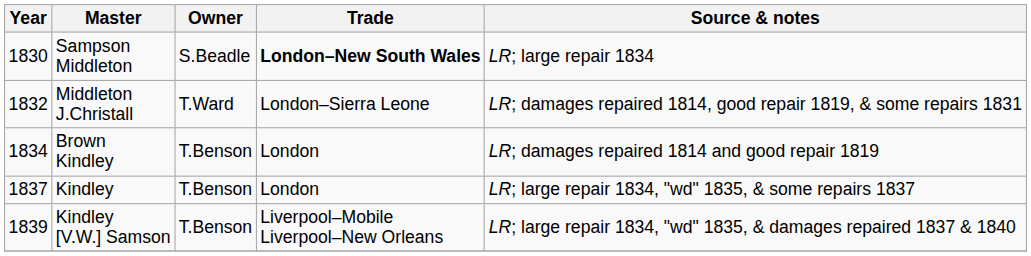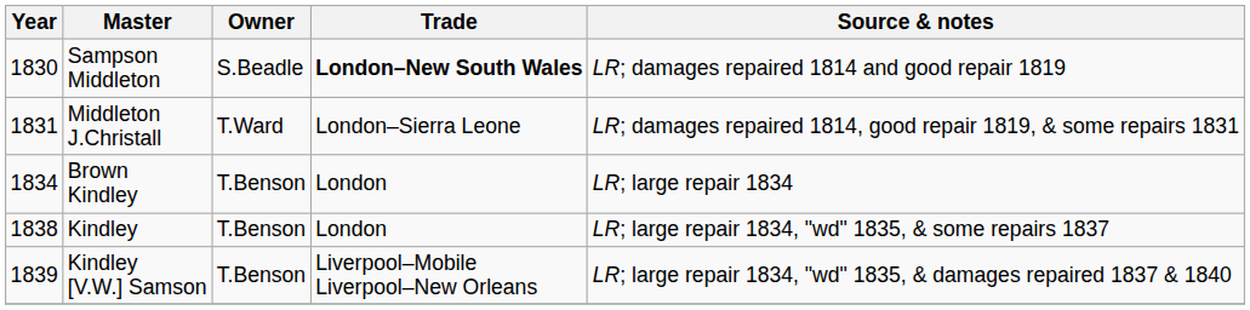Sampson Middleton | Source & notes: LR; large repair 1834 -> LR; damages repaired 1814 and good repair 1819
Middleton J.Christall | Year: 1832 -> 1831
Brown Kindley | Source & notes: LR; damages repaired 1814 and good repair 1819 -> LR; large repair 1834
Kindley | Year: 1837 -> 1838
